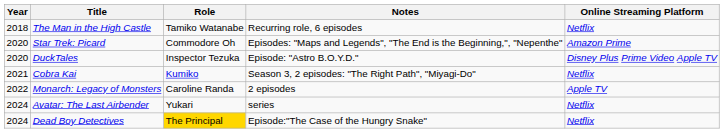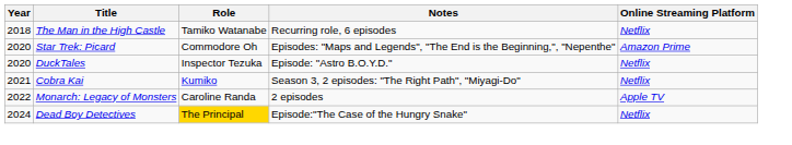DuckTales | Online Streaming Platform: Disney Plus Prime Video Apple TV -> Netflix
- row: 2024 | Avatar: The Last Airbender | Yukari | series | Netflix
